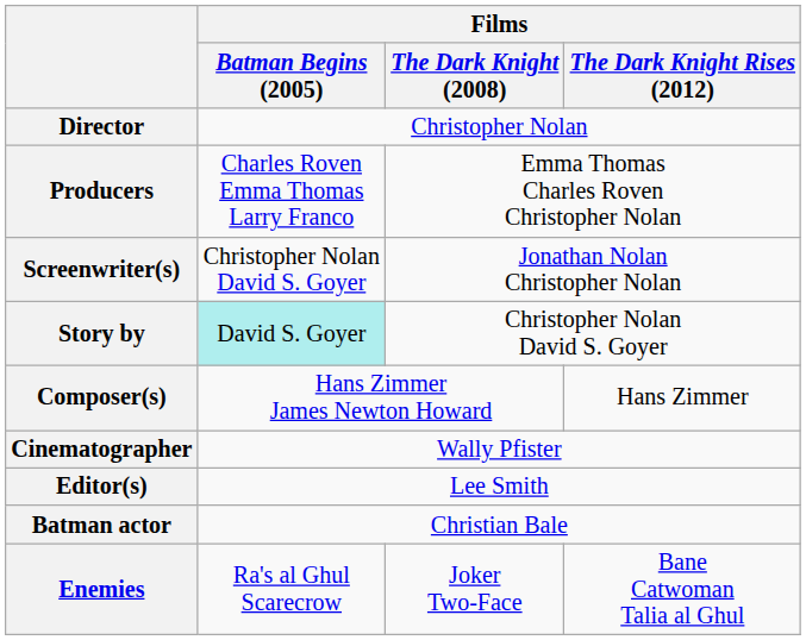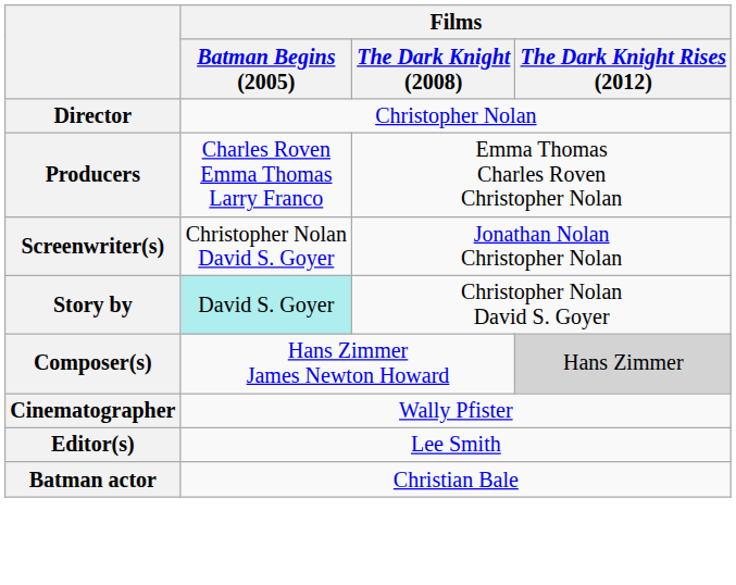Composer(s) | Films / The Dark Knight Rises (2012): no background -> lightgrey background
- row: Enemies | Ra's al Ghul Scarecrow | Joker Two-Face | Bane Catwoman Talia al Ghul
